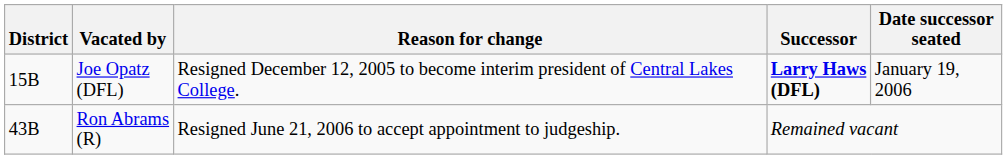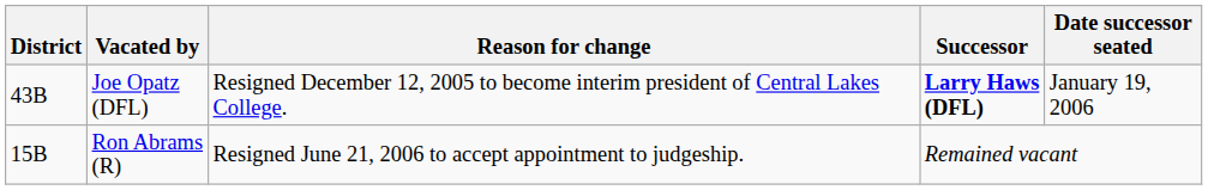Joe Opatz (DFL) | District: 15B -> 43B
Ron Abrams (R) | District: 43B -> 15B
